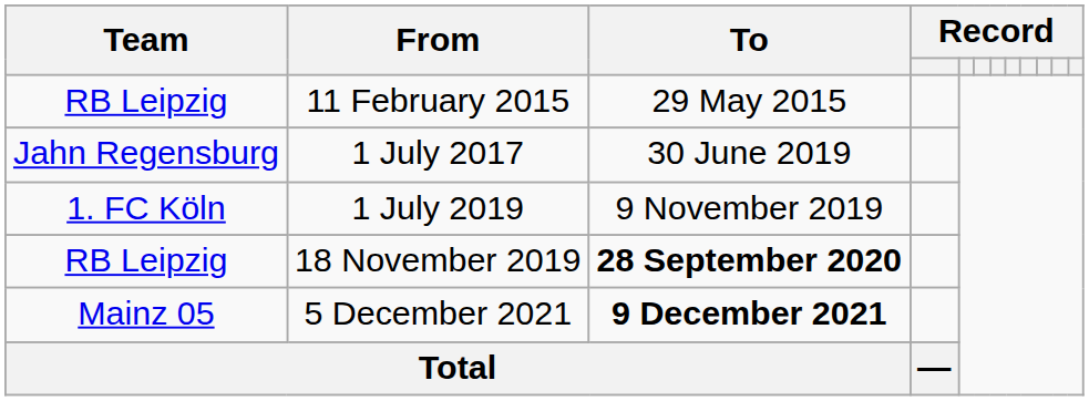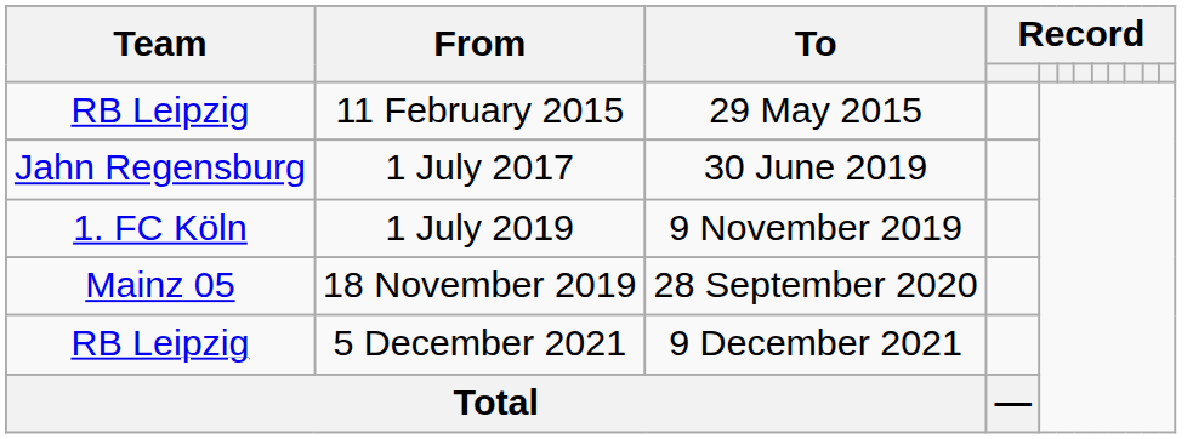18 November 2019 | Team: RB Leipzig -> Mainz 05
18 November 2019 | To: bold -> normal
5 December 2021 | Team: Mainz 05 -> RB Leipzig
5 December 2021 | To: bold -> normal
